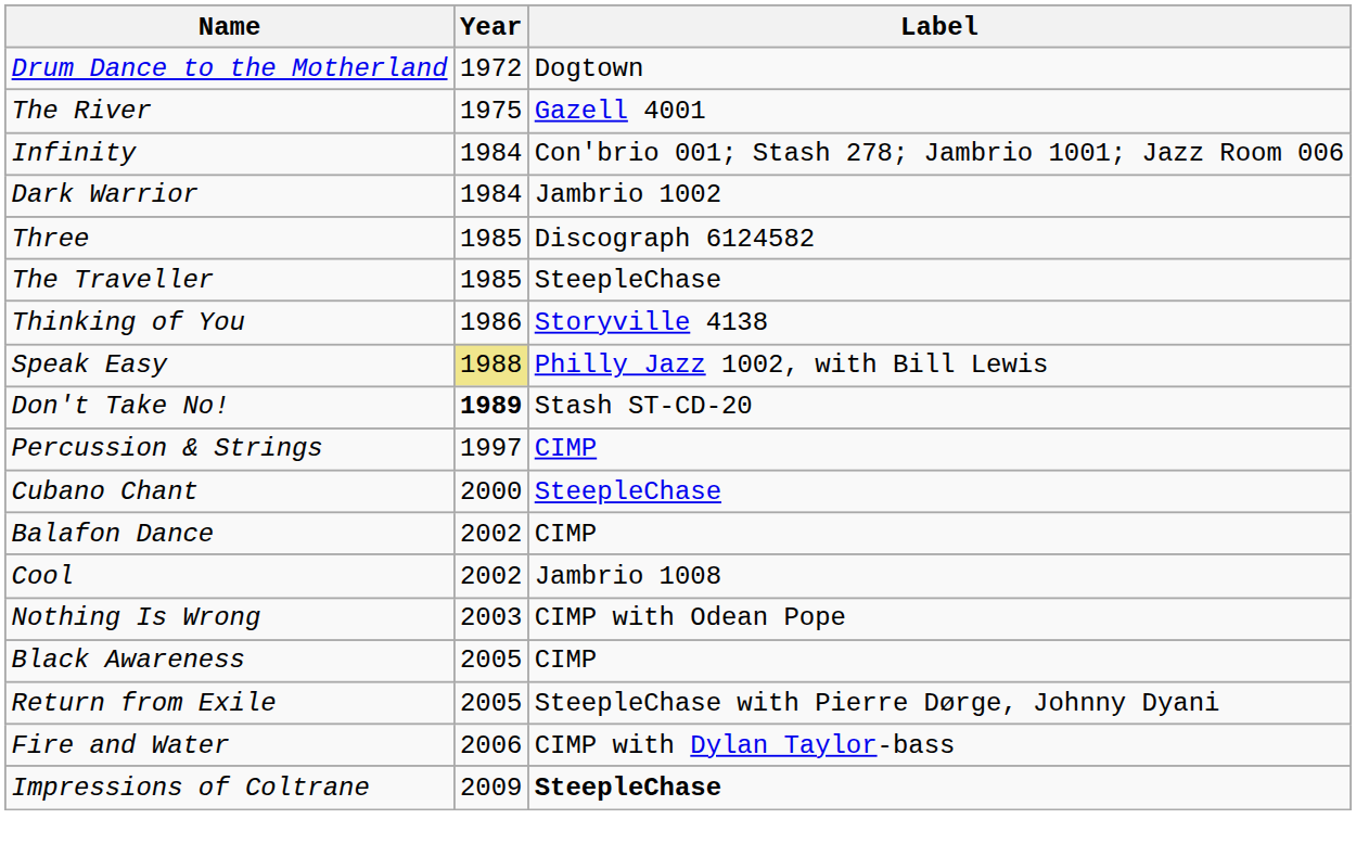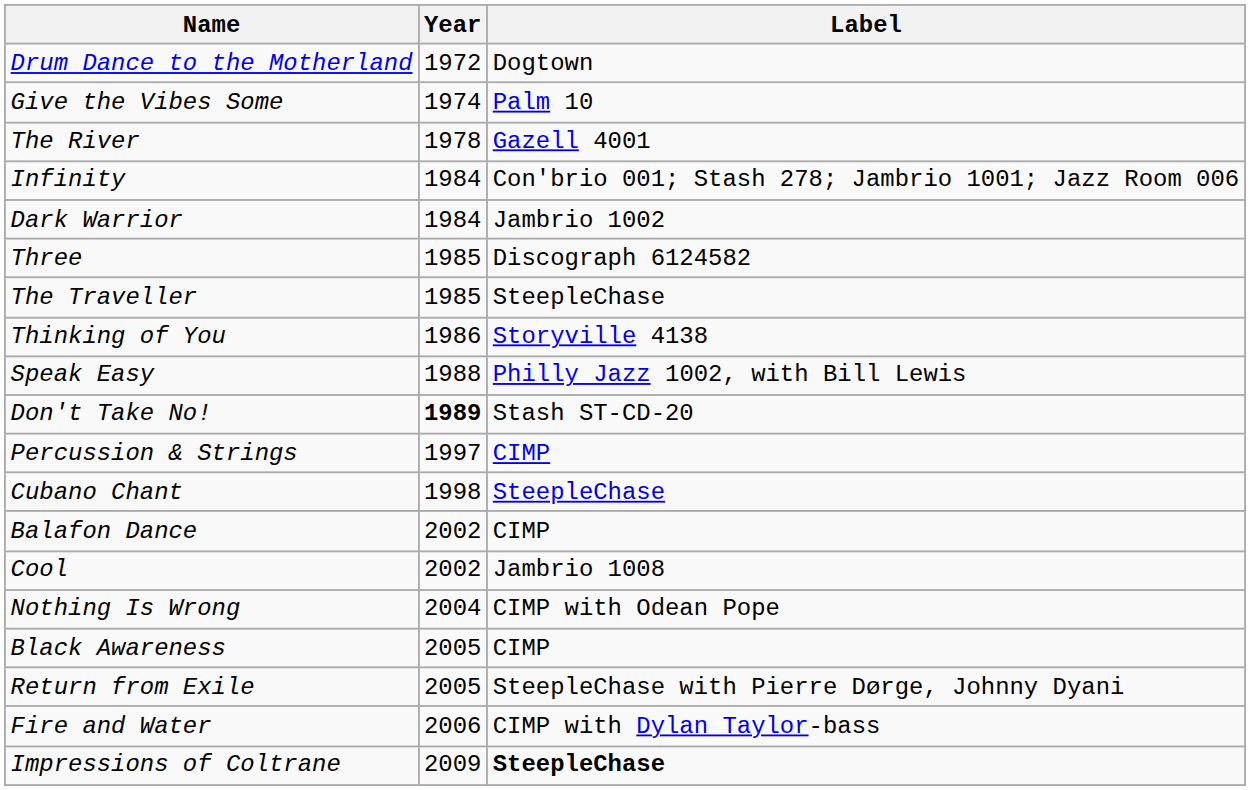+ row: Give the Vibes Some | 1974 | Palm 10
The River | Year: 1975 -> 1978
Speak Easy | Year: khaki background -> no background
Cubano Chant | Year: 2000 -> 1998
Nothing Is Wrong | Year: 2003 -> 2004
